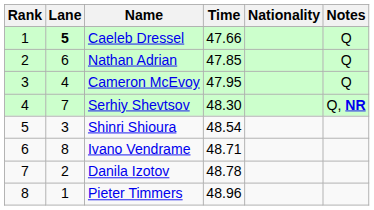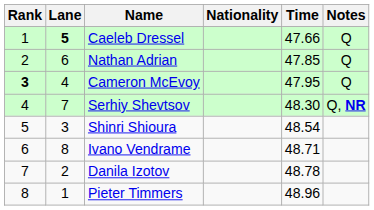columns swapped: Nationality <-> Time
Cameron McEvoy | Rank: normal -> bold
